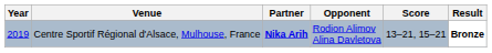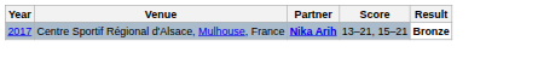- column: Opponent | Rodion Alimov Alina Davletova
Centre Sportif Régional d'Alsace, Mulhouse, France | Year: 2019 -> 2017
